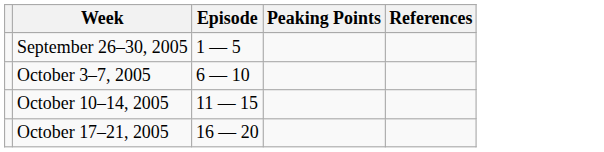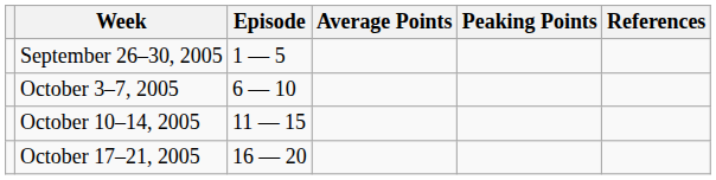+ column: Average Points
